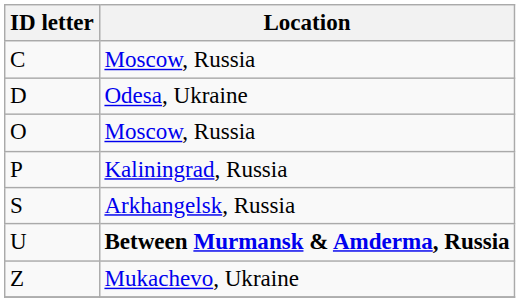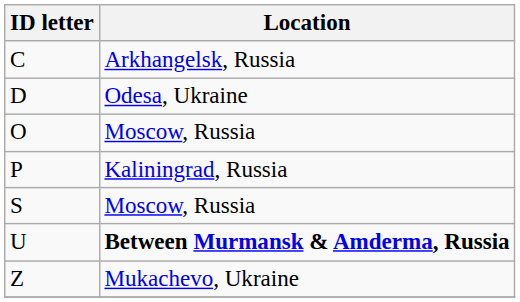C | Location: Moscow, Russia -> Arkhangelsk, Russia
S | Location: Arkhangelsk, Russia -> Moscow, Russia
